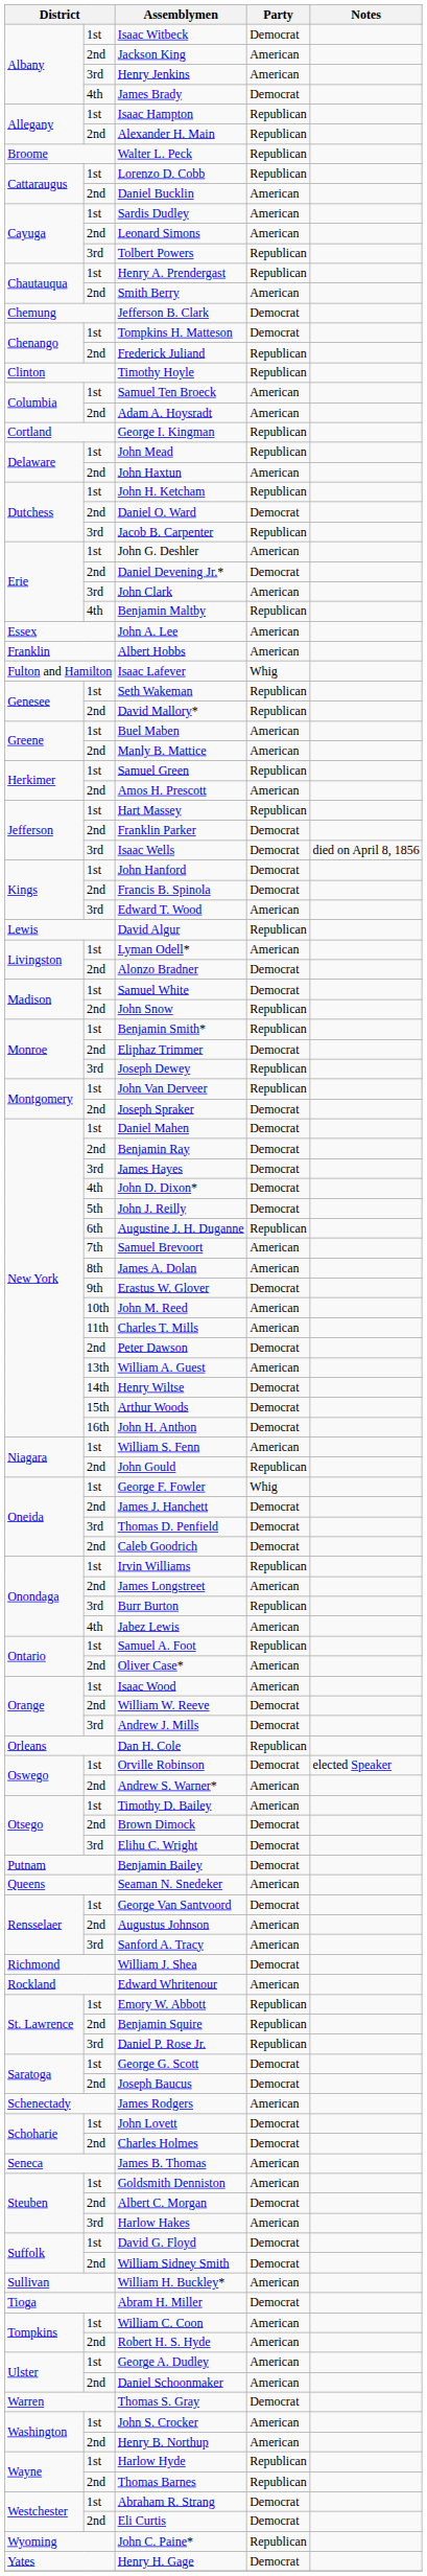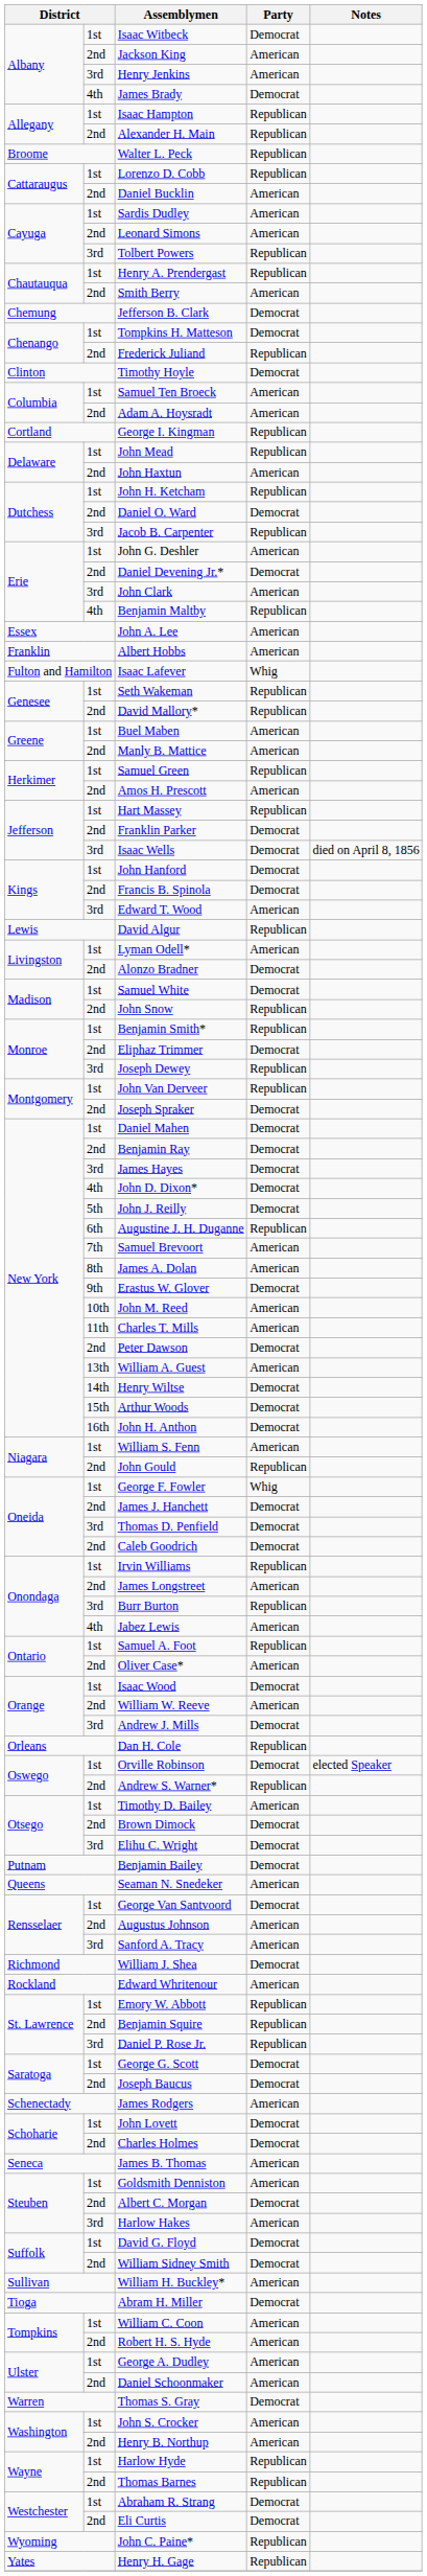Timothy Hoyle | Party: Republican -> Democrat
Isaac Wood | Party: American -> Democrat
William W. Reeve | Party: Democrat -> American
Andrew S. Warner* | Party: American -> Republican
Henry H. Gage | Party: Democrat -> Republican
